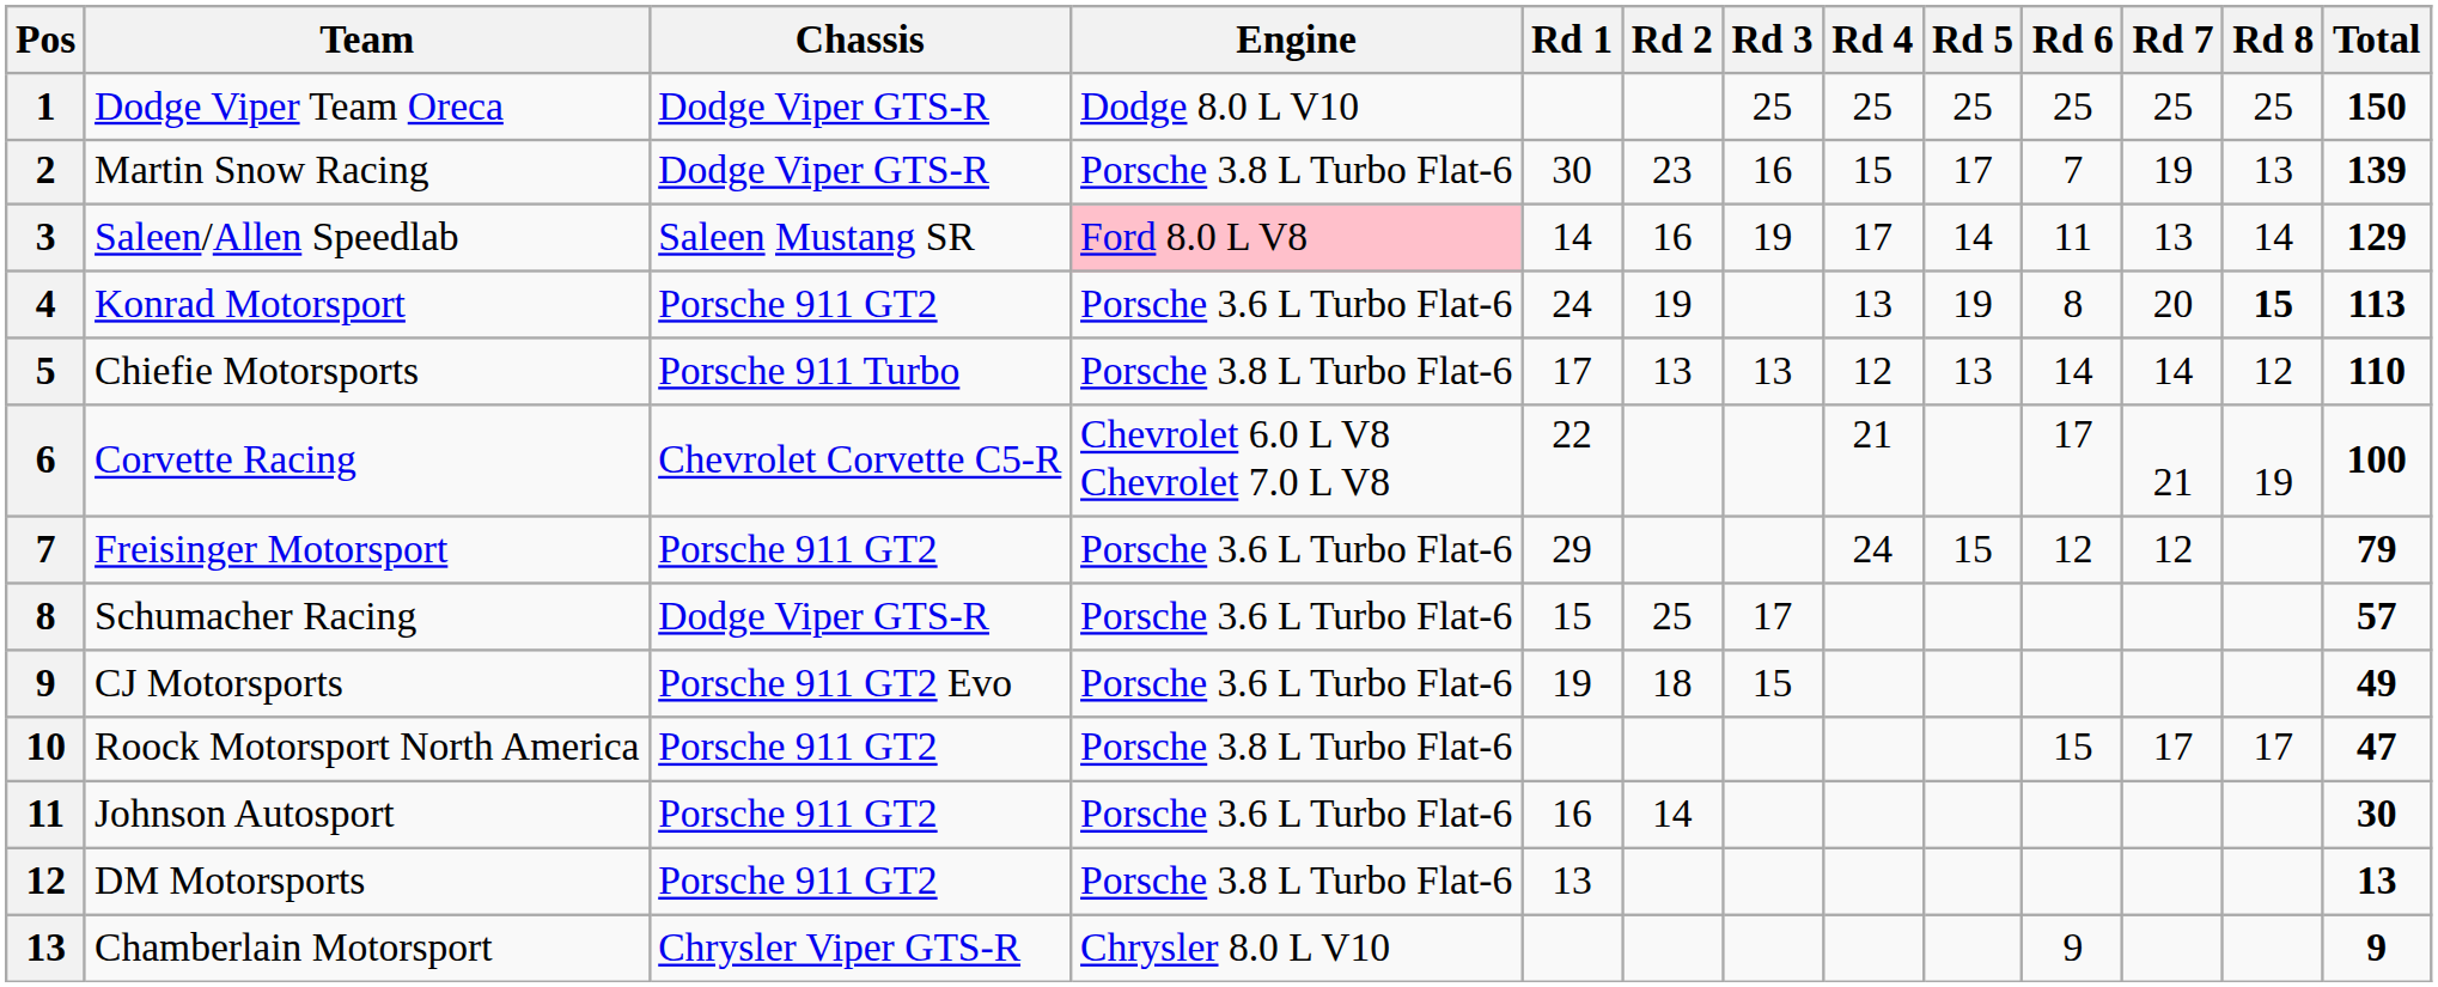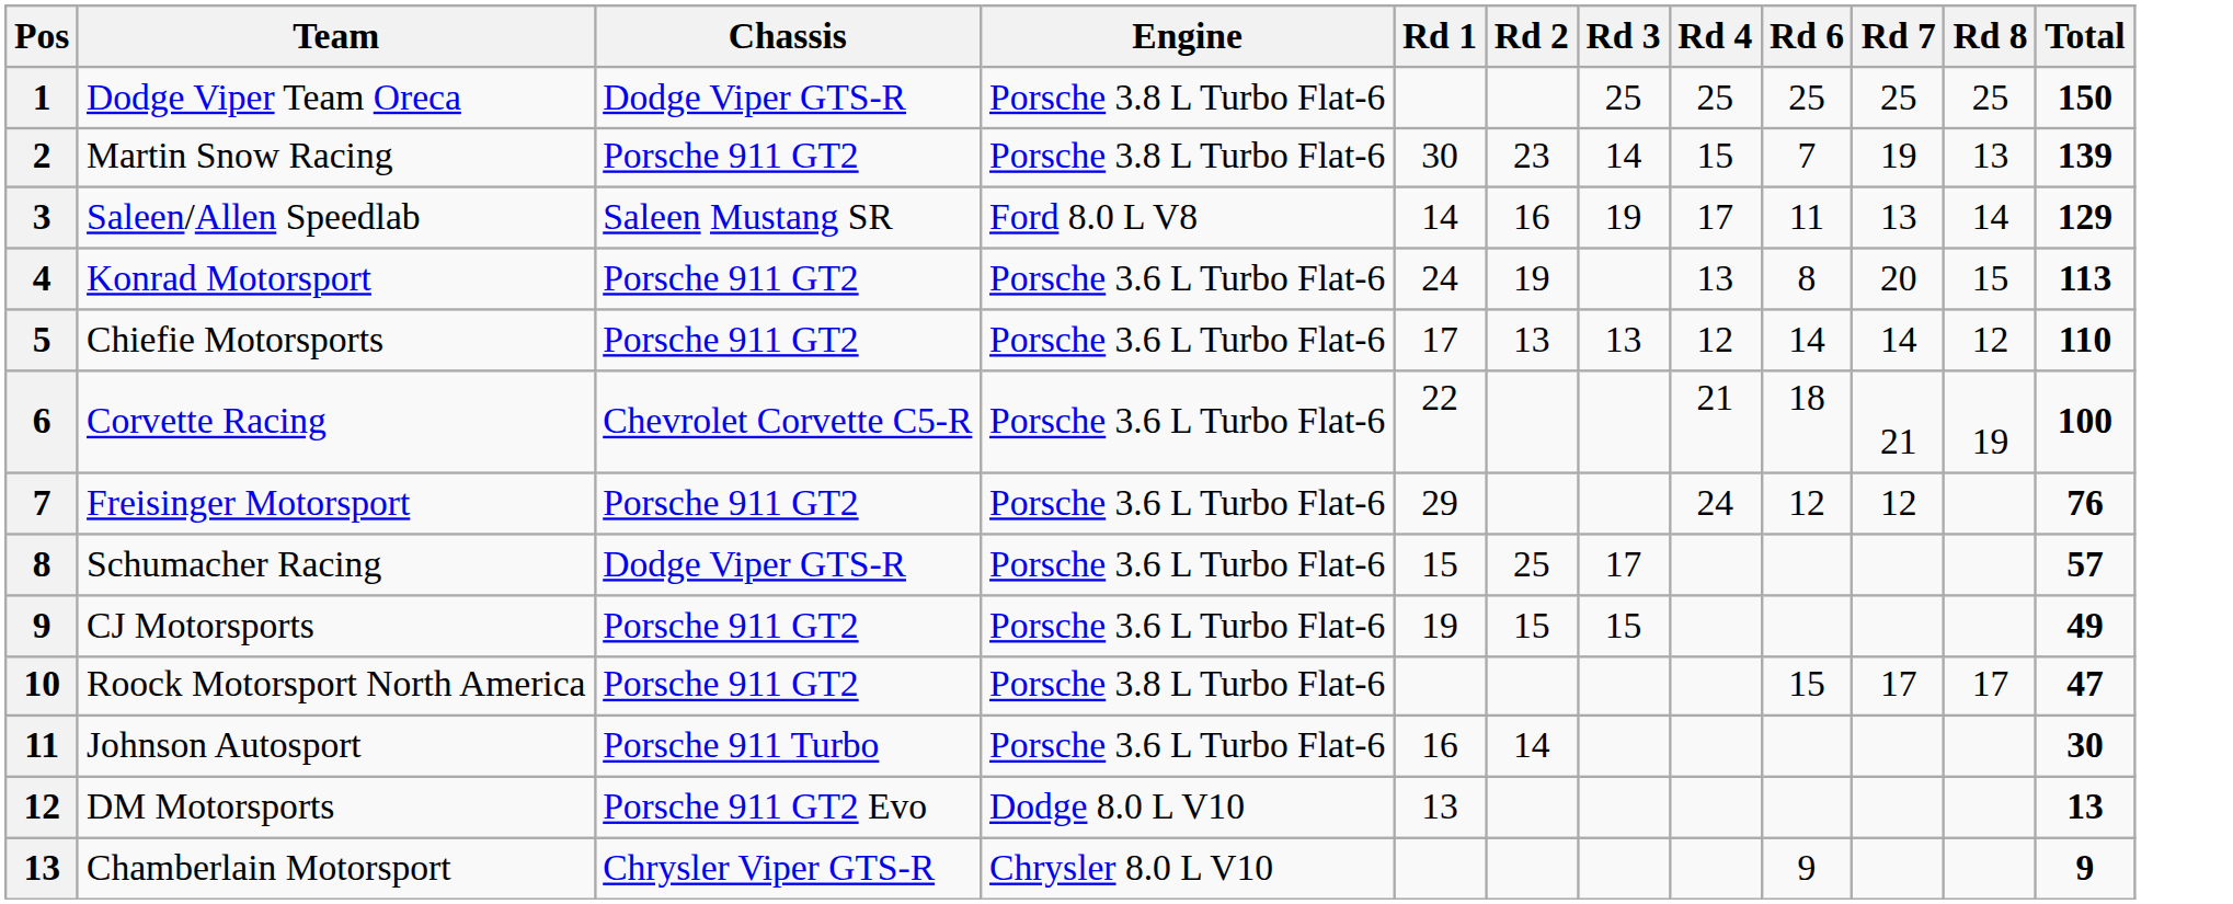- column: Rd 5 | 25 | 17 | 14 | 19 | 13 | 15
Dodge Viper Team Oreca | Engine: Dodge 8.0 L V10 -> Porsche 3.8 L Turbo Flat-6
Martin Snow Racing | Chassis: Dodge Viper GTS-R -> Porsche 911 GT2
Martin Snow Racing | Rd 3: 16 -> 14
Saleen/Allen Speedlab | Engine: pink background -> no background
Konrad Motorsport | Rd 8: bold -> normal
Chiefie Motorsports | Chassis: Porsche 911 Turbo -> Porsche 911 GT2
Chiefie Motorsports | Engine: Porsche 3.8 L Turbo Flat-6 -> Porsche 3.6 L Turbo Flat-6
Corvette Racing | Engine: Chevrolet 6.0 L V8 Chevrolet 7.0 L V8 -> Porsche 3.6 L Turbo Flat-6
Corvette Racing | Rd 6: 17 -> 18
Freisinger Motorsport | Total: 79 -> 76
CJ Motorsports | Chassis: Porsche 911 GT2 Evo -> Porsche 911 GT2
CJ Motorsports | Rd 2: 18 -> 15
Johnson Autosport | Chassis: Porsche 911 GT2 -> Porsche 911 Turbo
DM Motorsports | Chassis: Porsche 911 GT2 -> Porsche 911 GT2 Evo
DM Motorsports | Engine: Porsche 3.8 L Turbo Flat-6 -> Dodge 8.0 L V10
